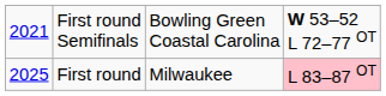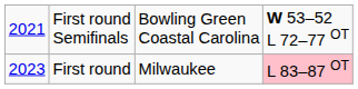First round | column 1: 2025 -> 2023
